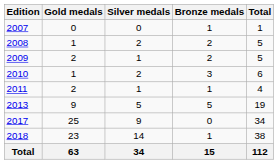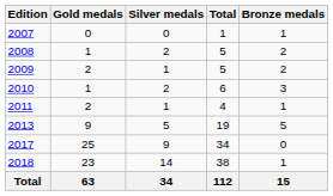columns swapped: Bronze medals <-> Total
